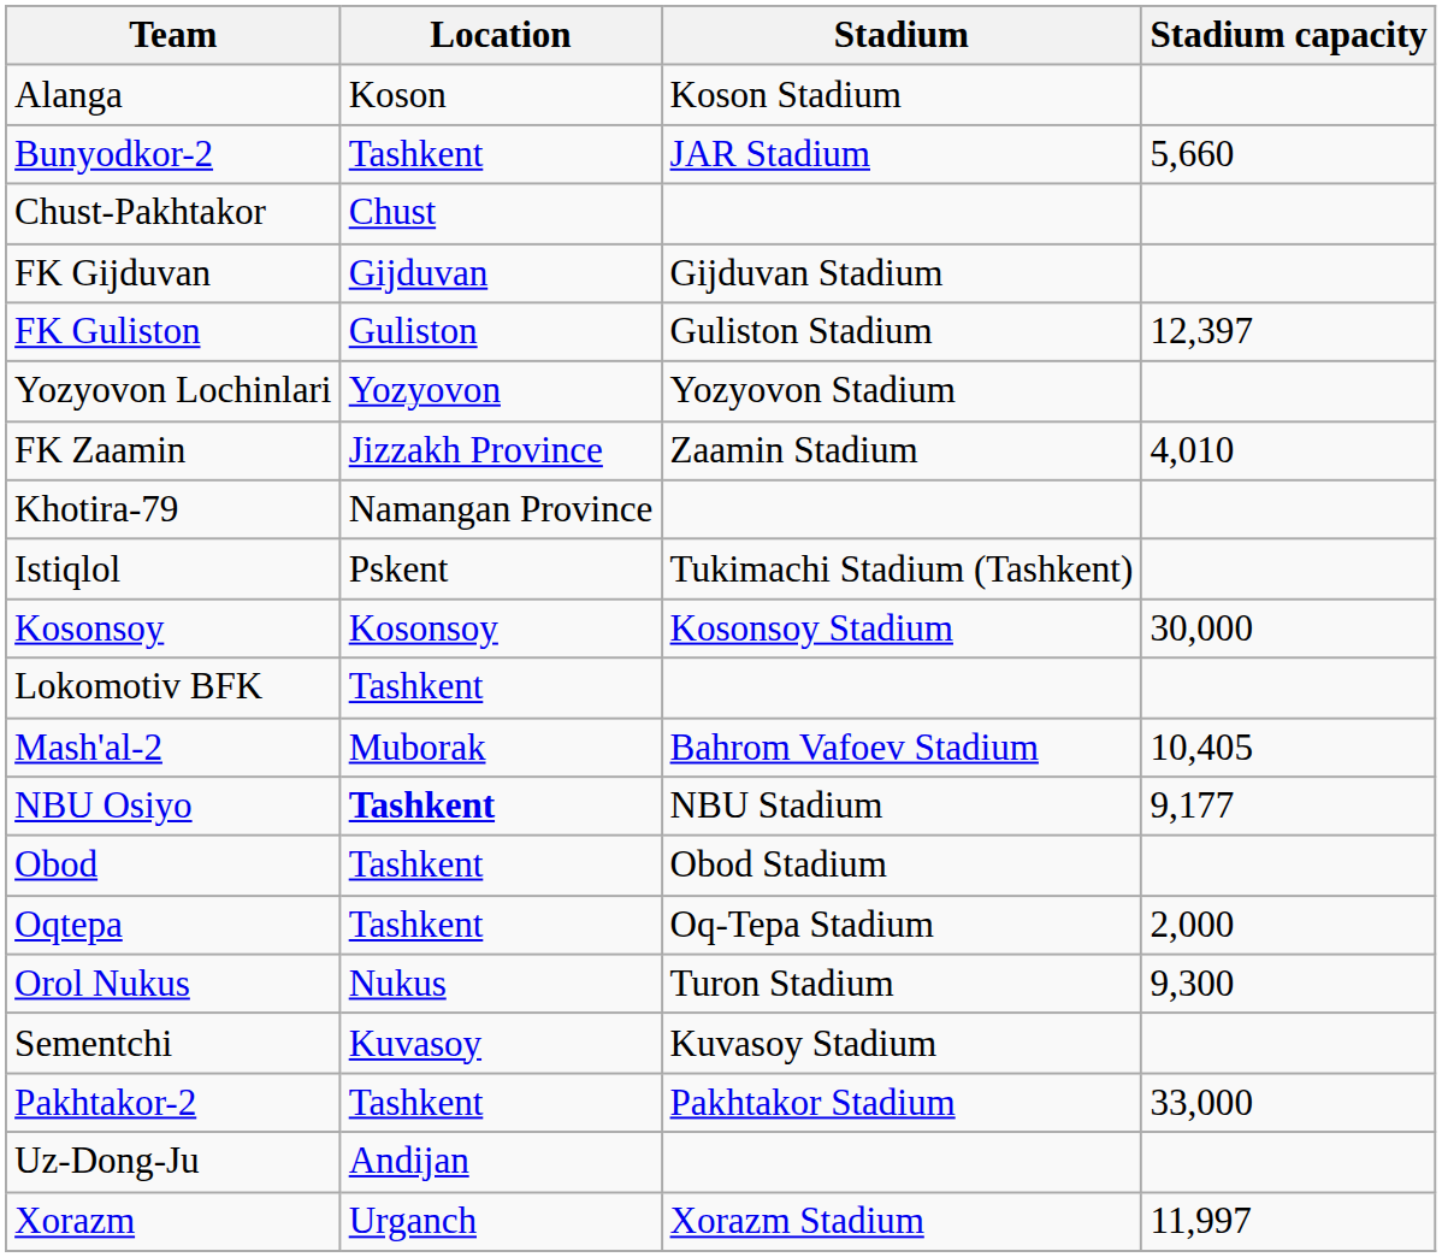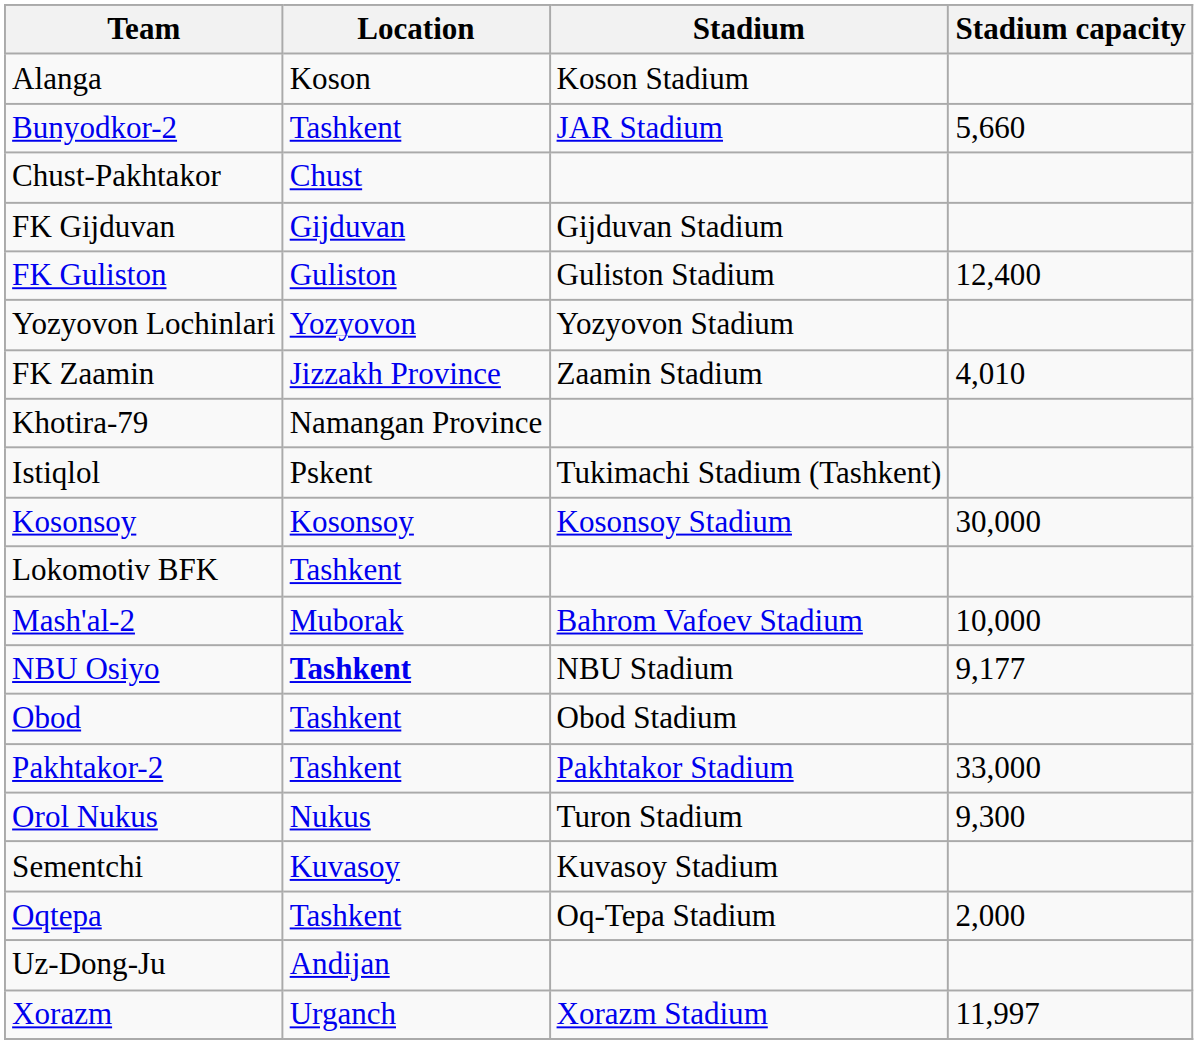FK Guliston | Stadium capacity: 12,397 -> 12,400
Mash'al-2 | Stadium capacity: 10,405 -> 10,000
rows swapped: Oqtepa <-> Pakhtakor-2
